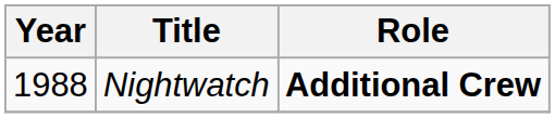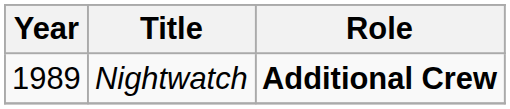Nightwatch | Year: 1988 -> 1989
